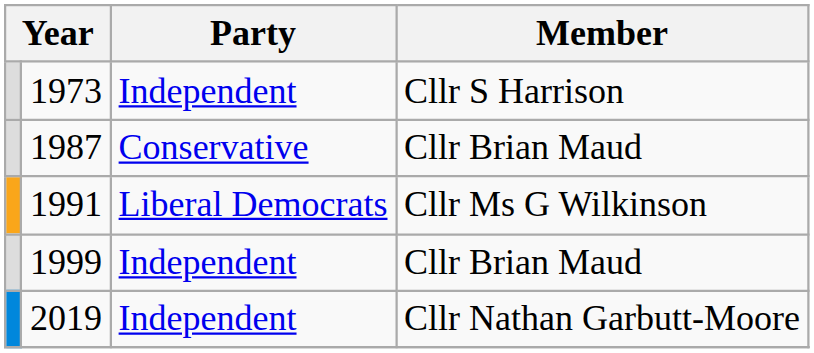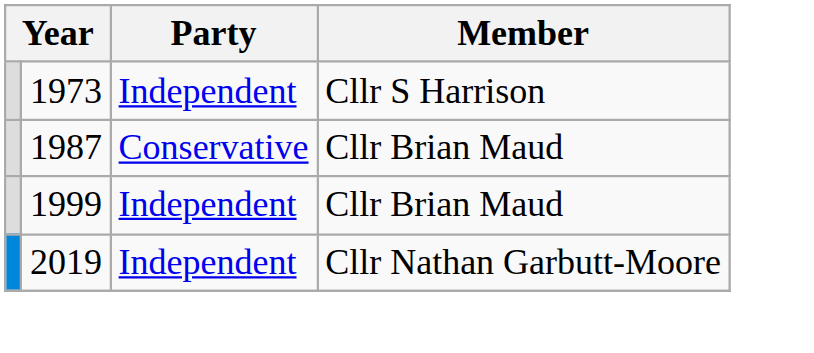- row: 1991 | Liberal Democrats | Cllr Ms G Wilkinson
